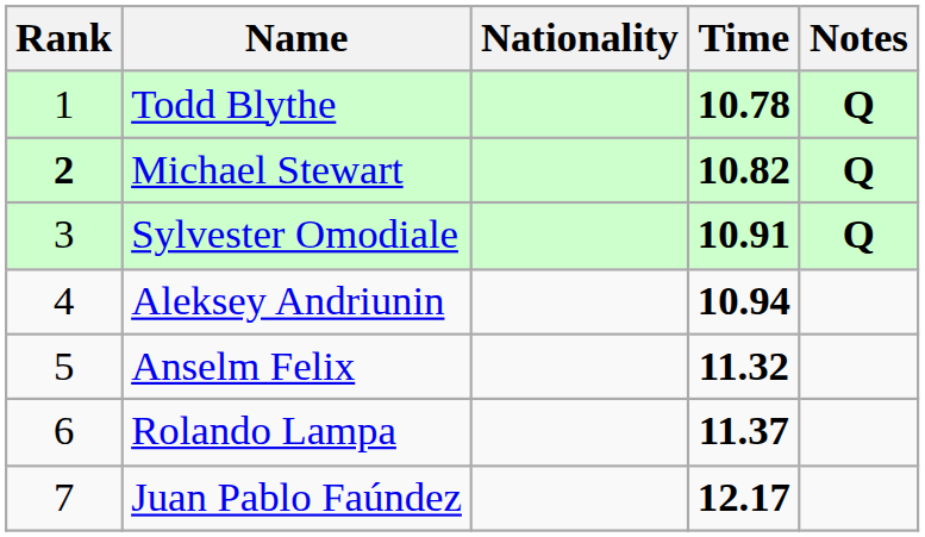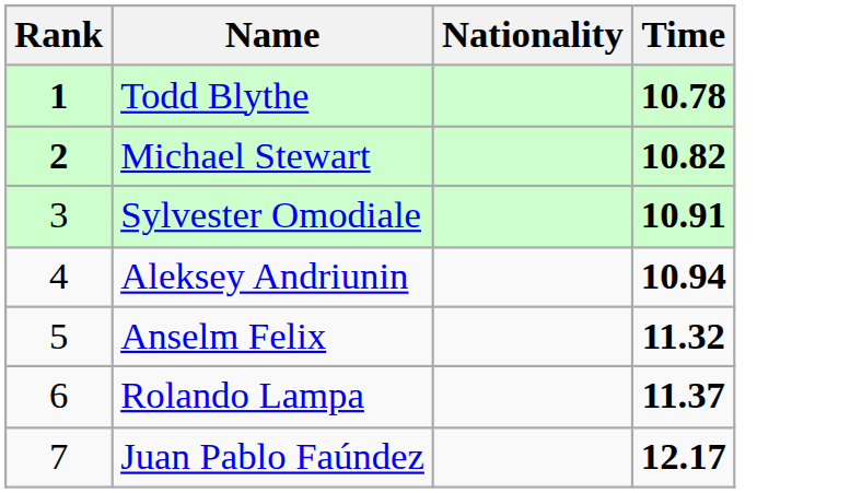- column: Notes | Q | Q | Q
Todd Blythe | Rank: normal -> bold
